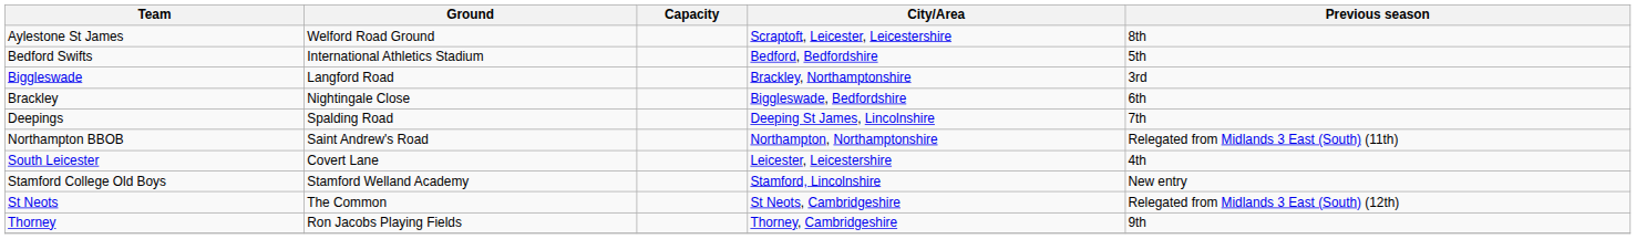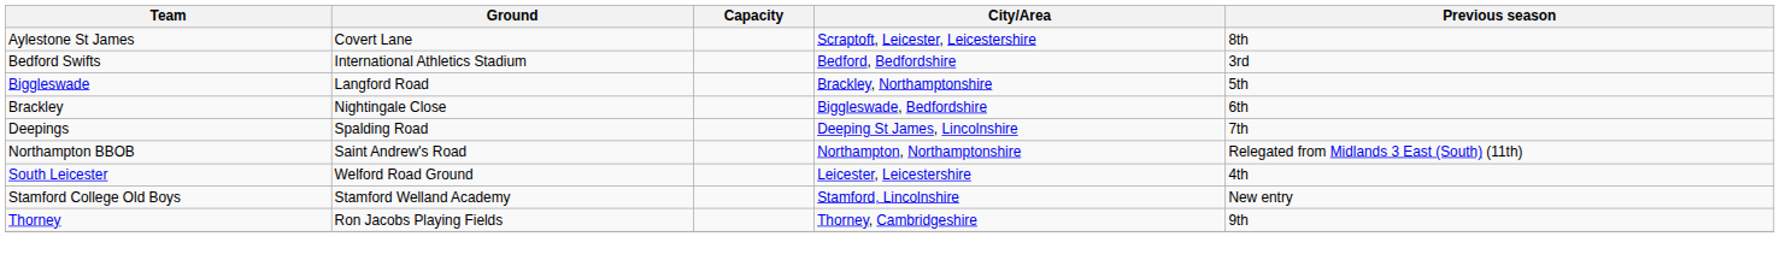Aylestone St James | Ground: Welford Road Ground -> Covert Lane
Bedford Swifts | Previous season: 5th -> 3rd
Biggleswade | Previous season: 3rd -> 5th
South Leicester | Ground: Covert Lane -> Welford Road Ground
- row: St Neots | The Common | St Neots, Cambridgeshire | Relegated from Midlands 3 East (South) (12th)
